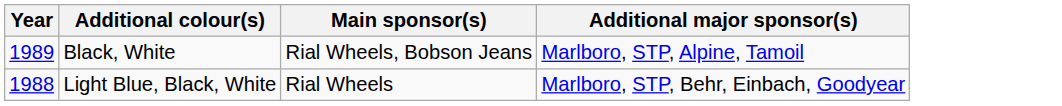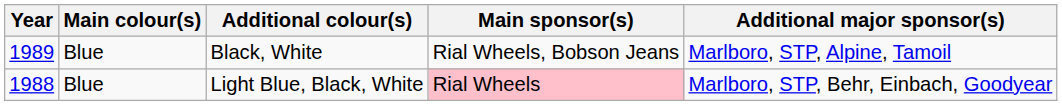+ column: Main colour(s) | Blue | Blue
Light Blue, Black, White | Main sponsor(s): no background -> pink background
